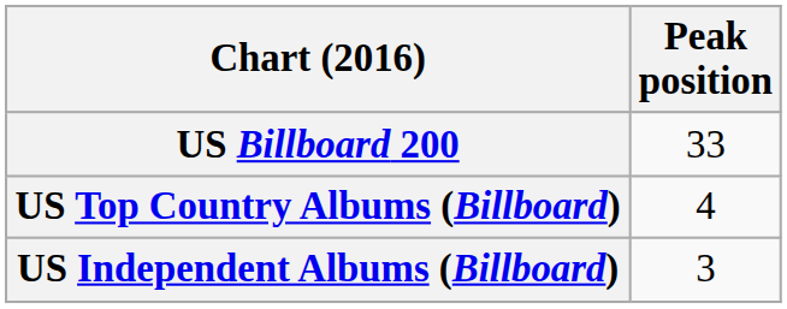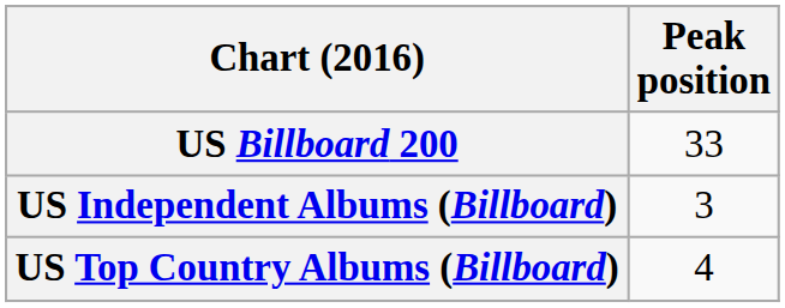rows swapped: US Top Country Albums (Billboard) <-> US Independent Albums (Billboard)
